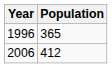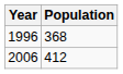1996 | Population: 365 -> 368
